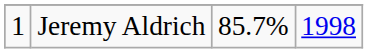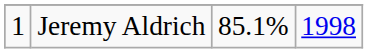Jeremy Aldrich | column 3: 85.7% -> 85.1%
